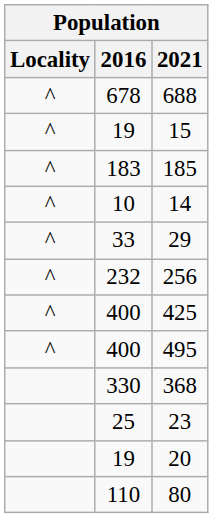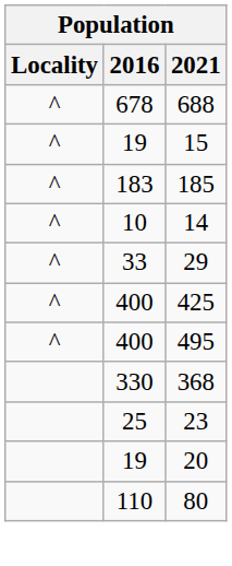- row: ^ | 232 | 256
